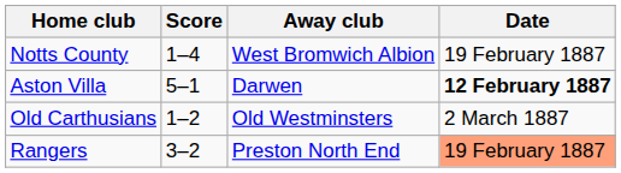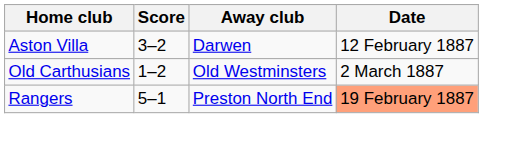- row: Notts County | 1–4 | West Bromwich Albion | 19 February 1887
Aston Villa | Score: 5–1 -> 3–2
Aston Villa | Date: bold -> normal
Rangers | Score: 3–2 -> 5–1
